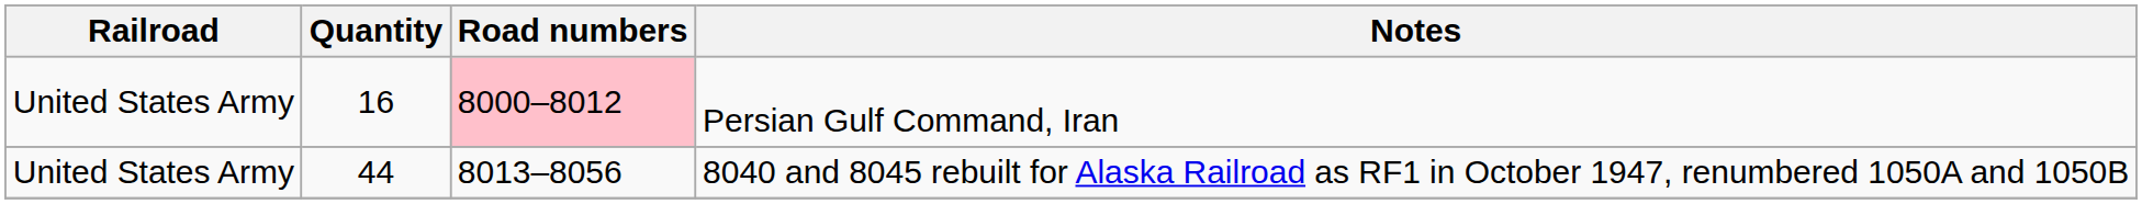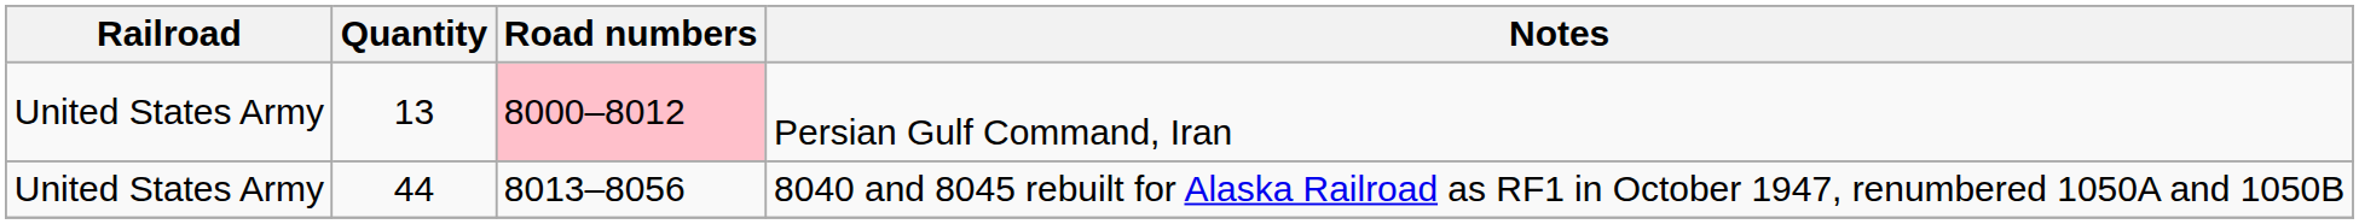Persian Gulf Command, Iran | Quantity: 16 -> 13
